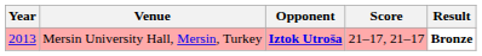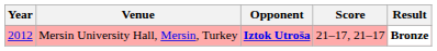Mersin University Hall, Mersin, Turkey | Year: 2013 -> 2012
